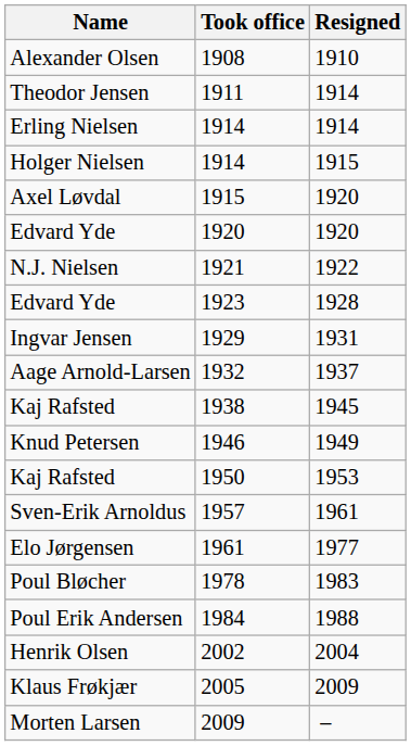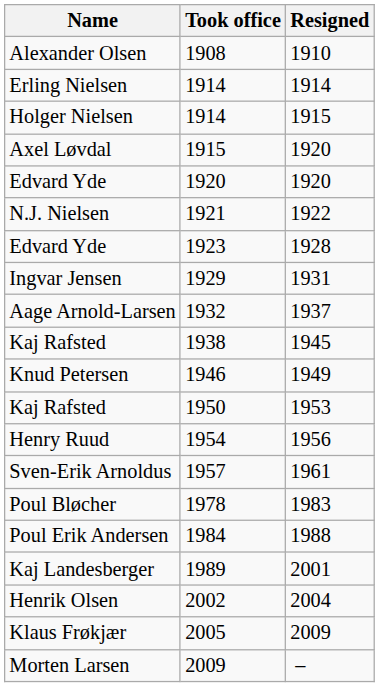- row: Theodor Jensen | 1911 | 1914
+ row: Henry Ruud | 1954 | 1956
- row: Elo Jørgensen | 1961 | 1977
+ row: Kaj Landesberger | 1989 | 2001
